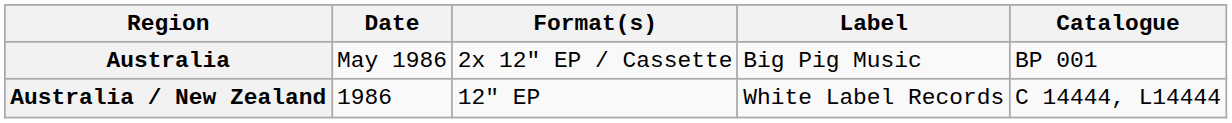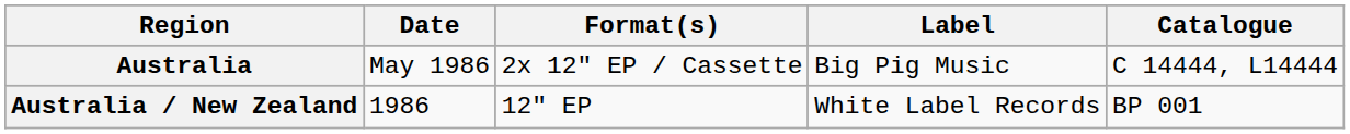Australia | Catalogue: BP 001 -> C 14444, L14444
Australia / New Zealand | Catalogue: C 14444, L14444 -> BP 001
